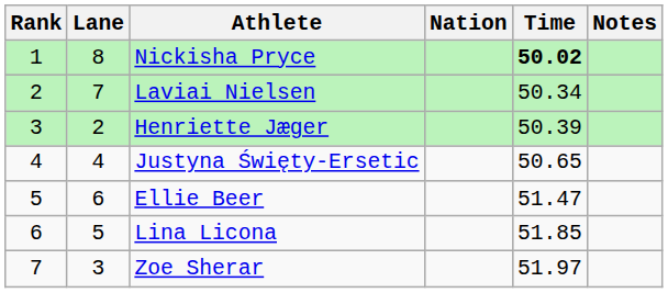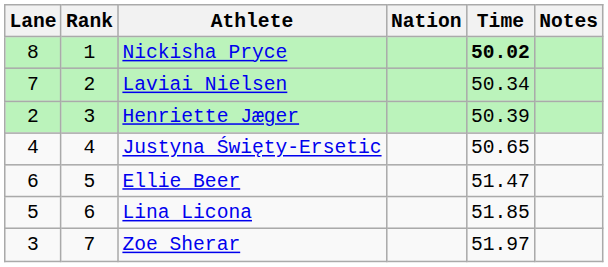columns swapped: Rank <-> Lane
